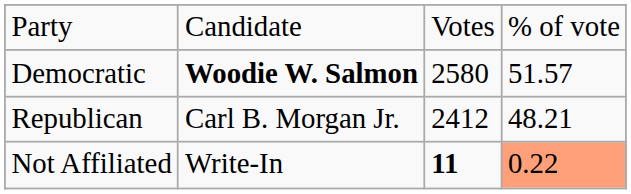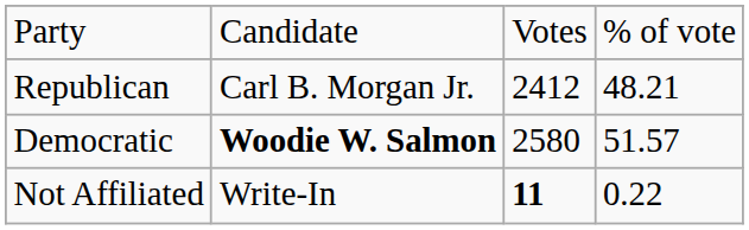rows swapped: Democratic <-> Republican
Not Affiliated | column 4: lightsalmon background -> no background
